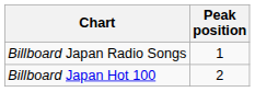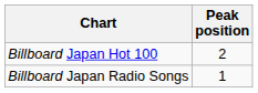rows swapped: Billboard Japan Hot 100 <-> Billboard Japan Radio Songs
